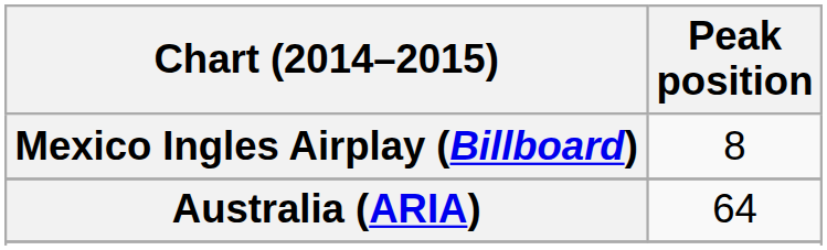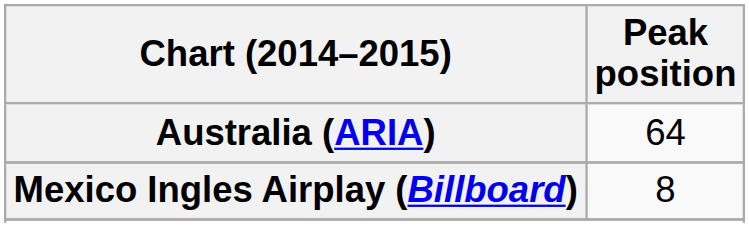rows swapped: Australia (ARIA) <-> Mexico Ingles Airplay (Billboard)
